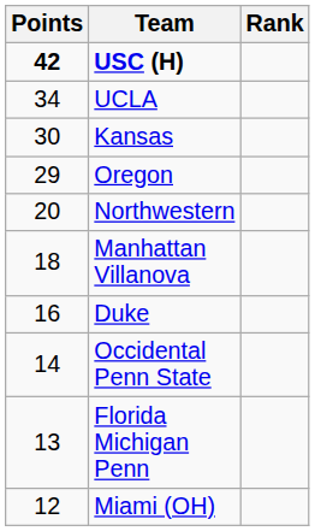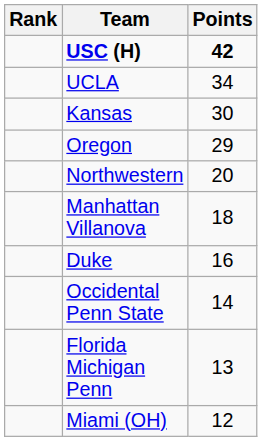columns swapped: Rank <-> Points
